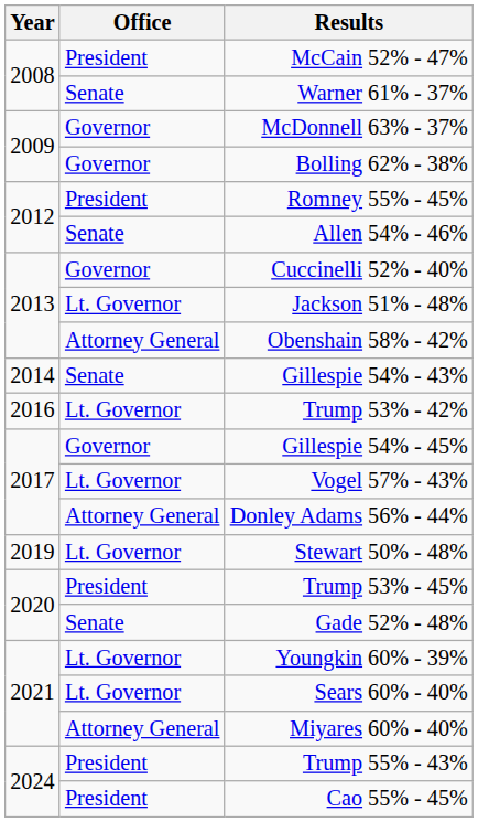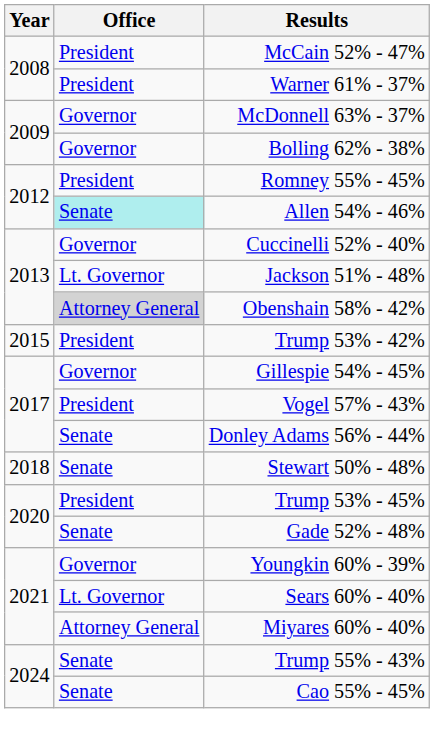Warner 61% - 37% | Office: Senate -> President
Allen 54% - 46% | Office: no background -> paleturquoise background
Obenshain 58% - 42% | Office: no background -> lightgrey background
- row: 2014 | Senate | Gillespie 54% - 43%
Trump 53% - 42% | Year: 2016 -> 2015
Trump 53% - 42% | Office: Lt. Governor -> President
Vogel 57% - 43% | Office: Lt. Governor -> President
Donley Adams 56% - 44% | Office: Attorney General -> Senate
Stewart 50% - 48% | Year: 2019 -> 2018
Stewart 50% - 48% | Office: Lt. Governor -> Senate
Youngkin 60% - 39% | Office: Lt. Governor -> Governor
Trump 55% - 43% | Office: President -> Senate
Cao 55% - 45% | Office: President -> Senate
